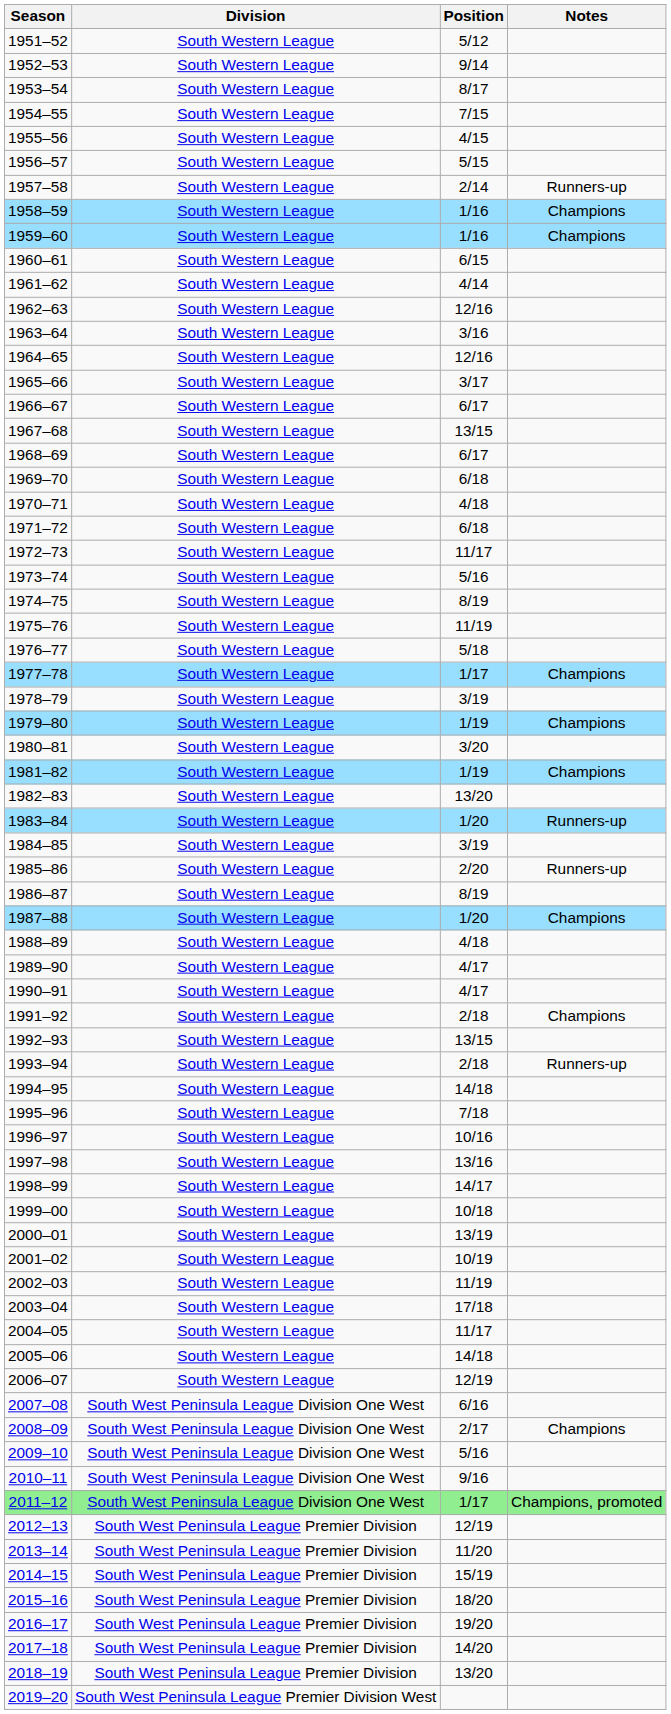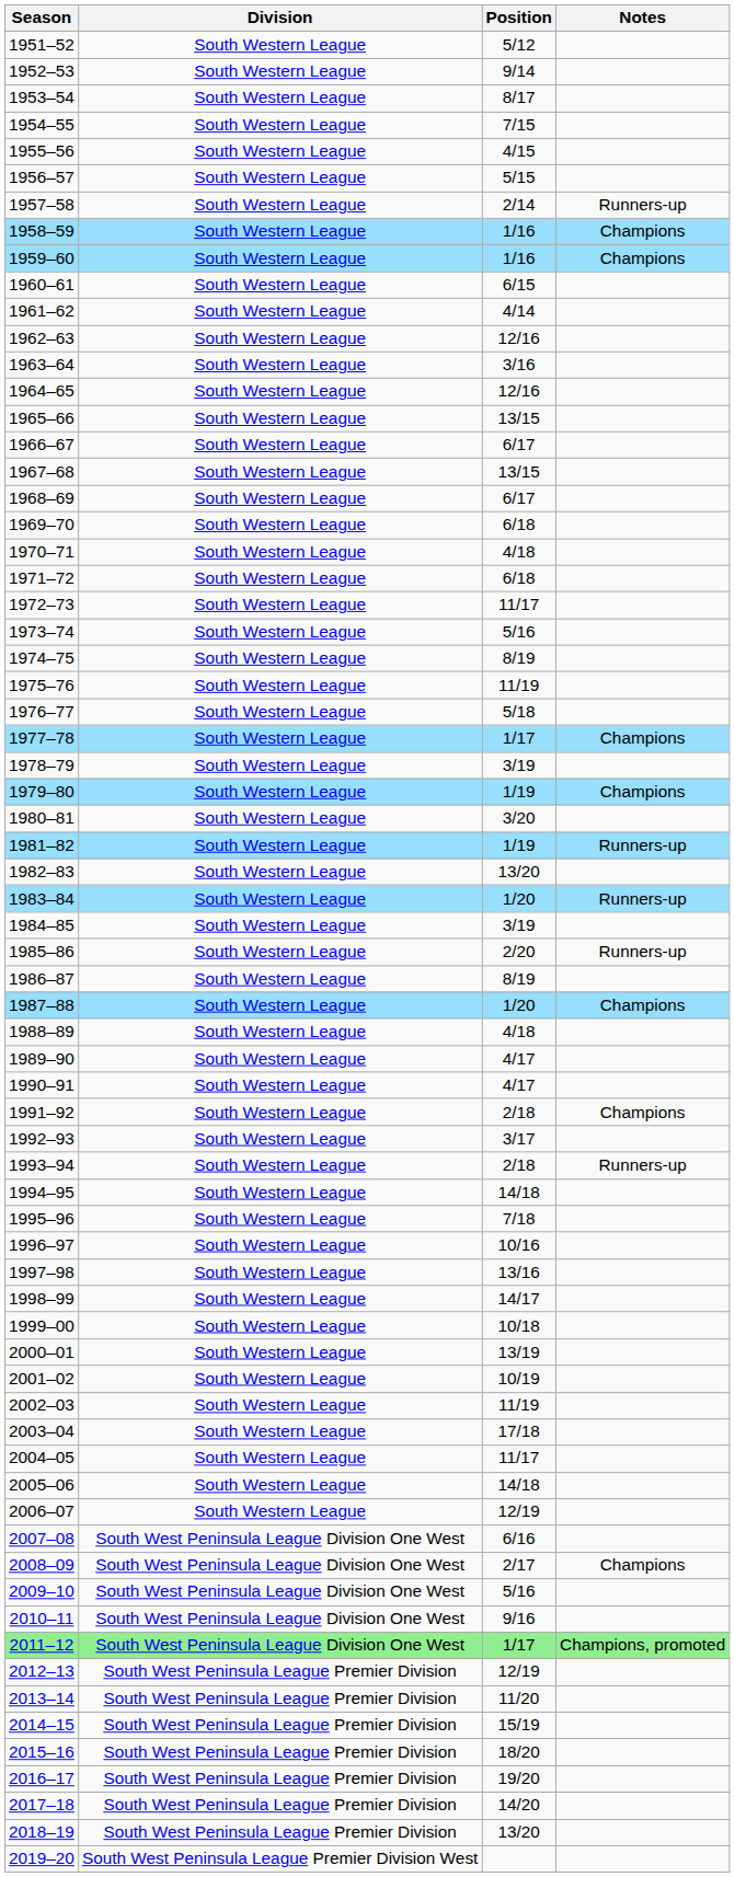1965–66 | Position: 3/17 -> 13/15
1981–82 | Notes: Champions -> Runners-up
1992–93 | Position: 13/15 -> 3/17
